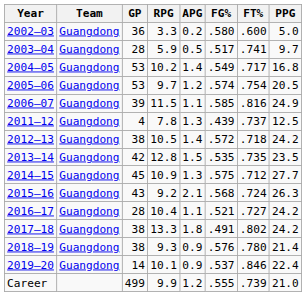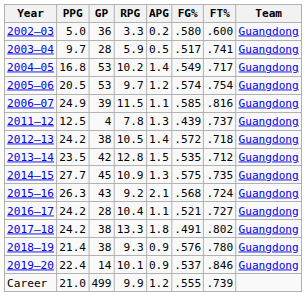columns swapped: Team <-> PPG
2013–14 | FT%: .735 -> .712
2014–15 | FT%: .712 -> .735
